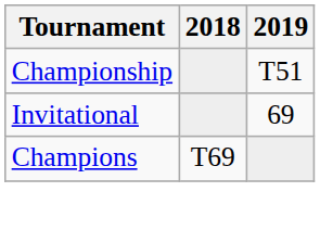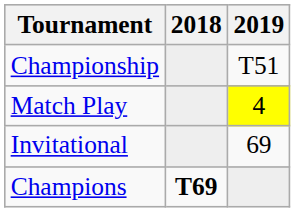+ row: Match Play | 4
Champions | 2018: normal -> bold
